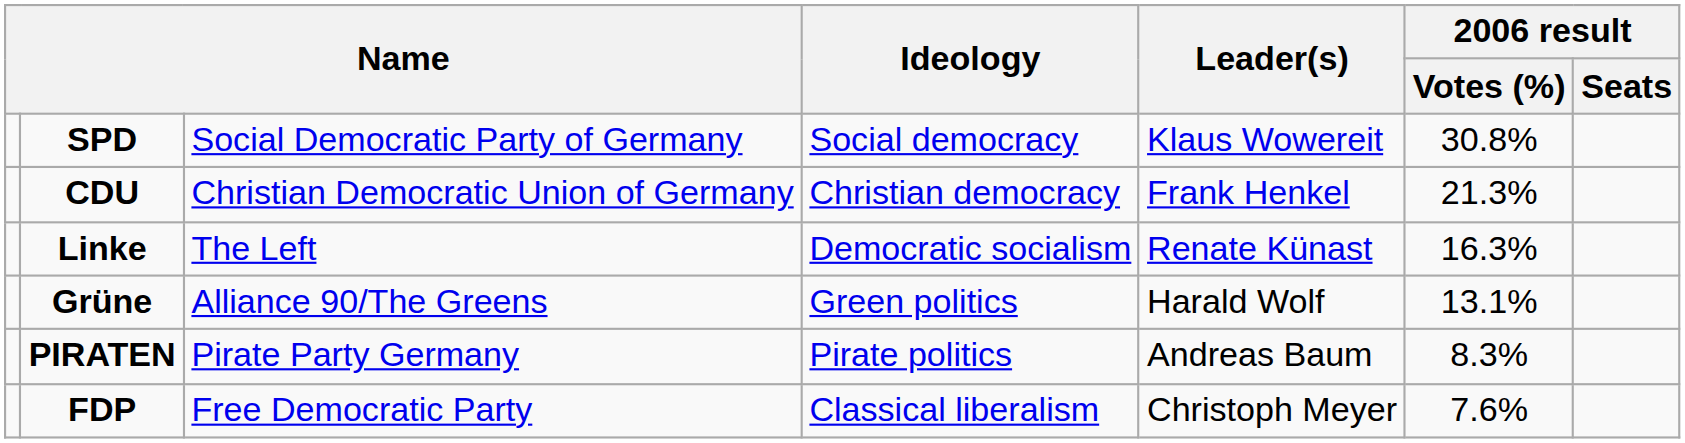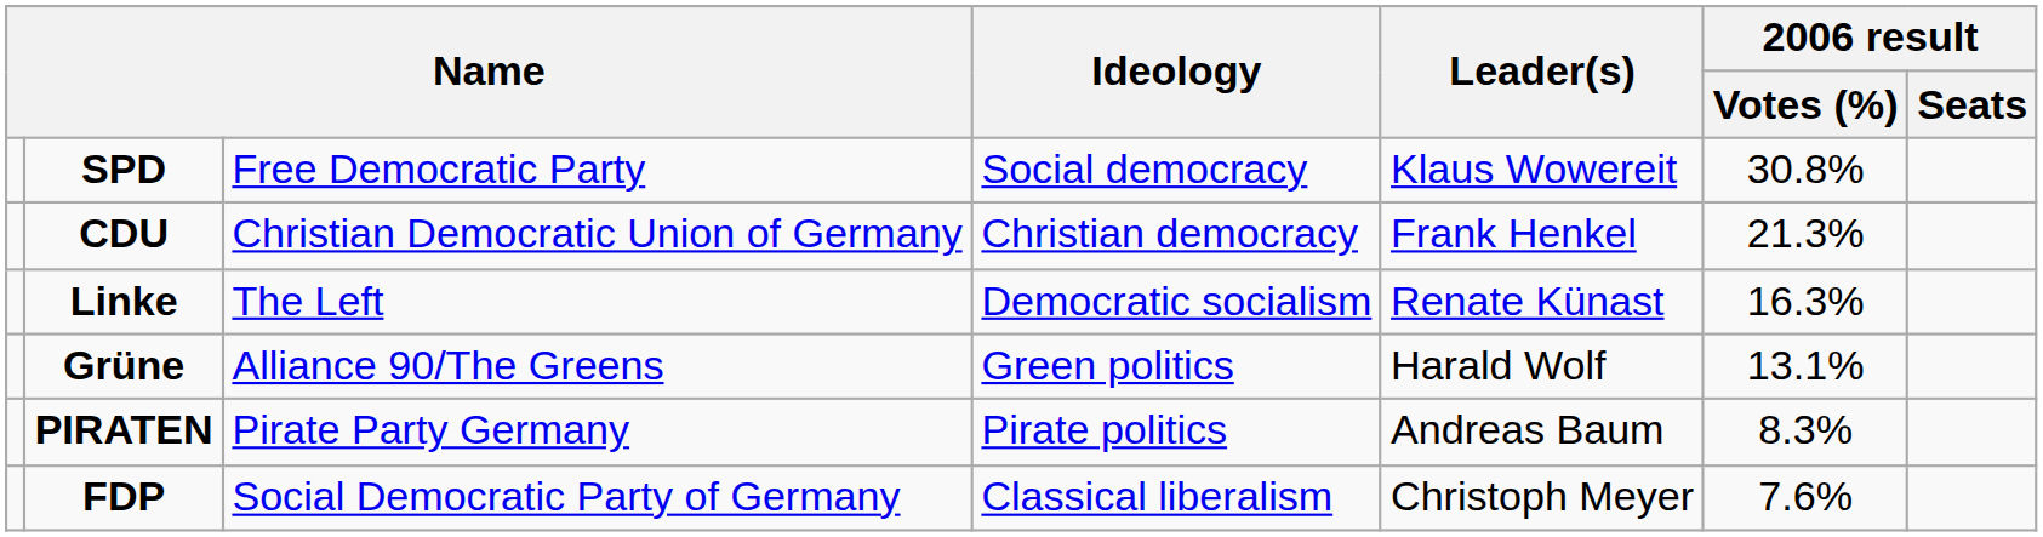SPD | column 3: Social Democratic Party of Germany -> Free Democratic Party
FDP | column 3: Free Democratic Party -> Social Democratic Party of Germany
